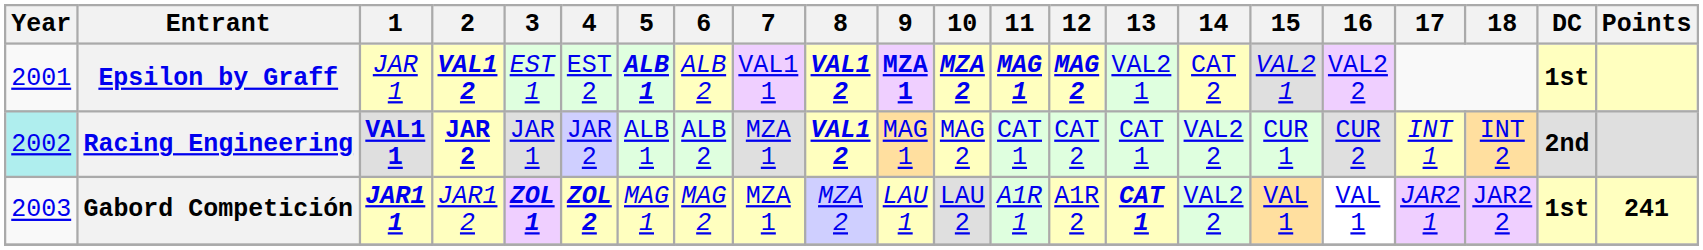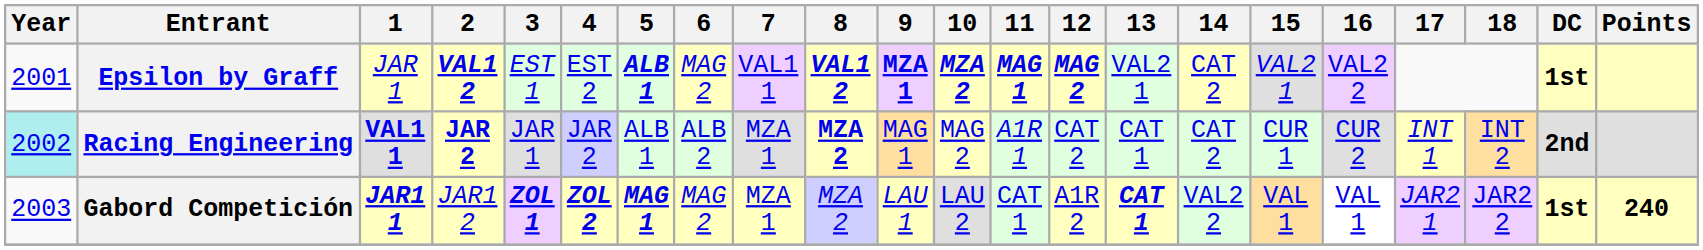Epsilon by Graff | 6: ALB 2 -> MAG 2
Racing Engineering | 8: VAL1 2 -> MZA 2
Racing Engineering | 11: CAT 1 -> A1R 1
Racing Engineering | 14: VAL2 2 -> CAT 2
Gabord Competición | 5: normal -> bold
Gabord Competición | 11: A1R 1 -> CAT 1
Gabord Competición | Points: 241 -> 240
